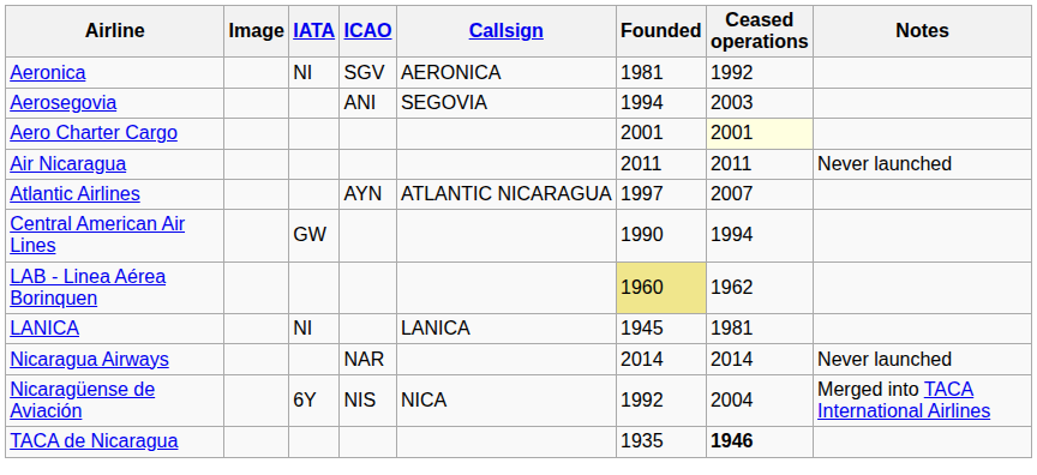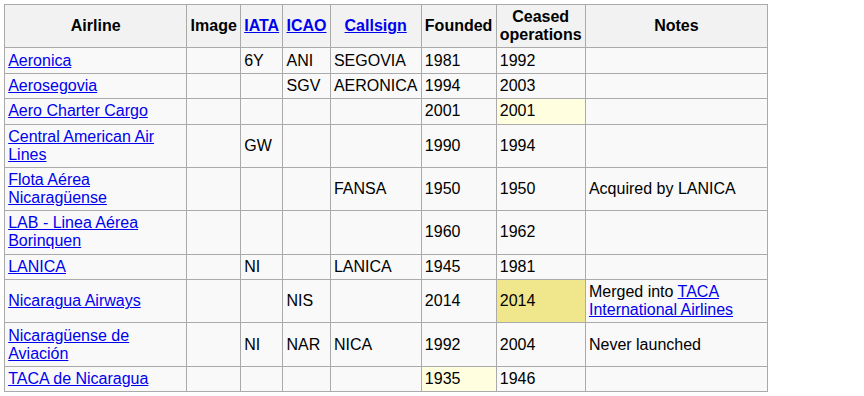Aeronica | IATA: NI -> 6Y
Aeronica | ICAO: SGV -> ANI
Aeronica | Callsign: AERONICA -> SEGOVIA
Aerosegovia | ICAO: ANI -> SGV
Aerosegovia | Callsign: SEGOVIA -> AERONICA
- row: Air Nicaragua | 2011 | 2011 | Never launched
- row: Atlantic Airlines | AYN | ATLANTIC NICARAGUA | 1997 | 2007
+ row: Flota Aérea Nicaragüense | FANSA | 1950 | 1950 | Acquired by LANICA
LAB - Linea Aérea Borinquen | Founded: khaki background -> no background
Nicaragua Airways | ICAO: NAR -> NIS
Nicaragua Airways | Ceased operations: no background -> khaki background
Nicaragua Airways | Notes: Never launched -> Merged into TACA International Airlines
Nicaragüense de Aviación | IATA: 6Y -> NI
Nicaragüense de Aviación | ICAO: NIS -> NAR
Nicaragüense de Aviación | Notes: Merged into TACA International Airlines -> Never launched
TACA de Nicaragua | Founded: no background -> lightyellow background
TACA de Nicaragua | Ceased operations: bold -> normal
